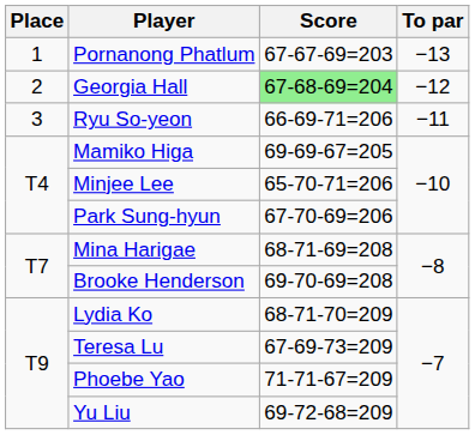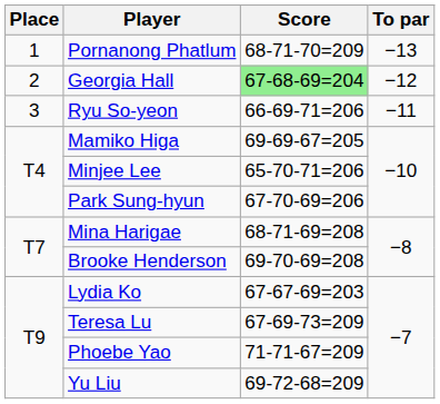Pornanong Phatlum | Score: 67-67-69=203 -> 68-71-70=209
Lydia Ko | Score: 68-71-70=209 -> 67-67-69=203
